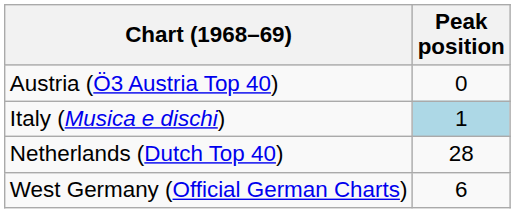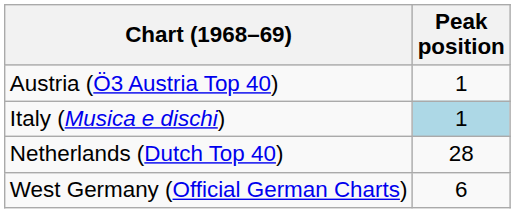Austria (Ö3 Austria Top 40) | Peak position: 0 -> 1
